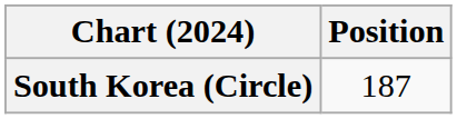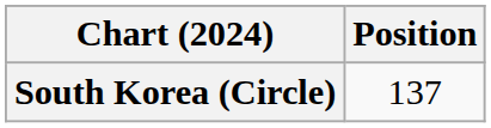South Korea (Circle) | Position: 187 -> 137
